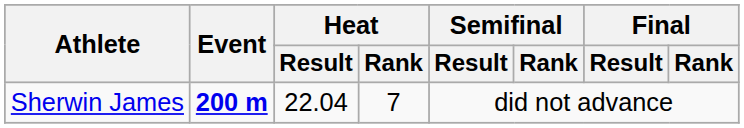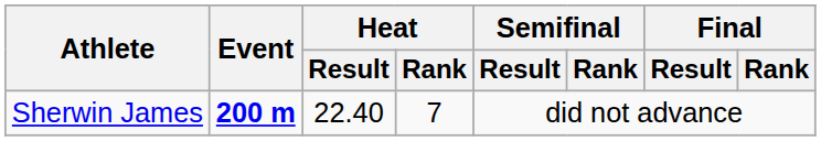Sherwin James | Heat / Result: 22.04 -> 22.40
